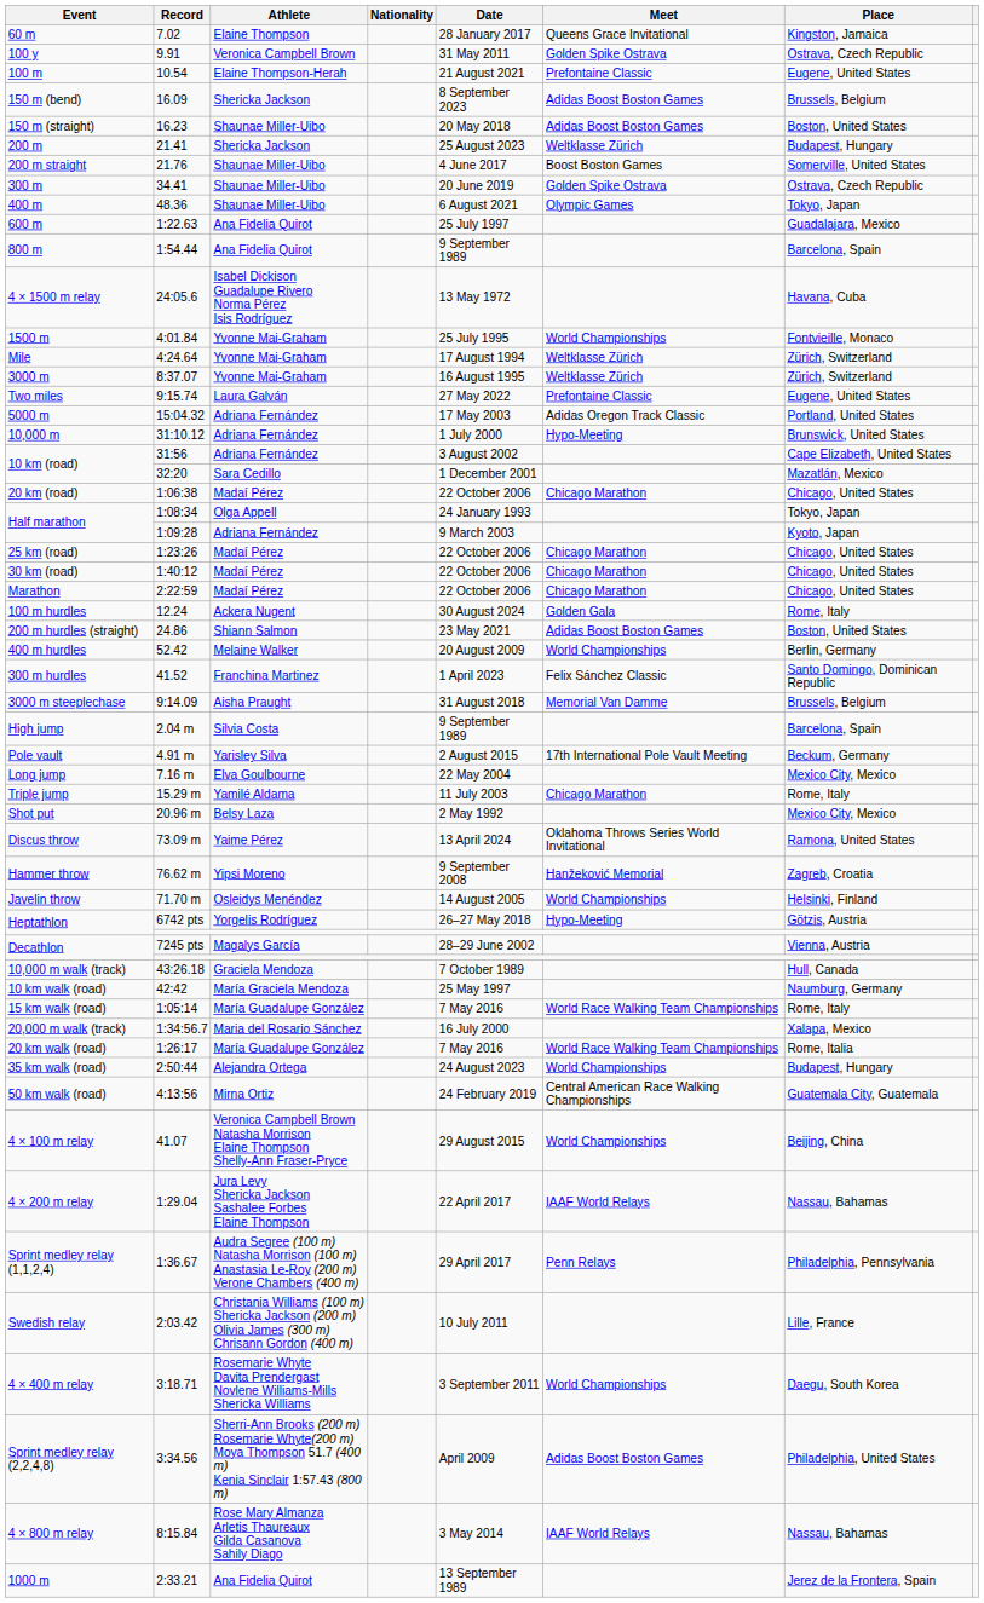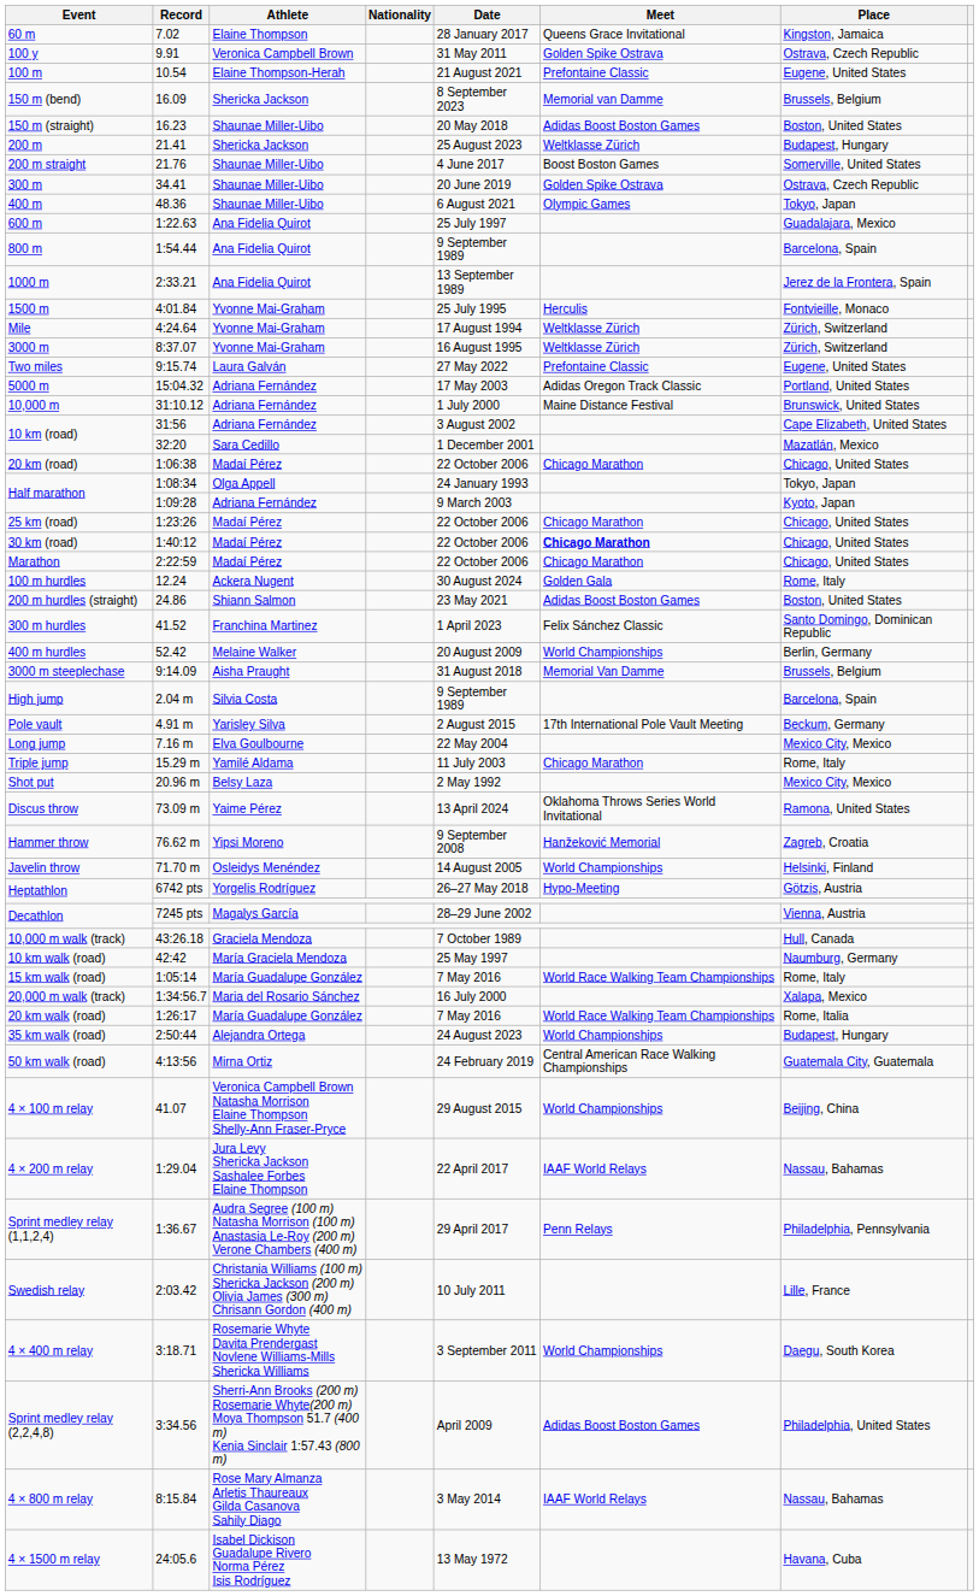150 m (bend) | Meet: Adidas Boost Boston Games -> Memorial van Damme
rows swapped: 1000 m <-> 4 × 1500 m relay
1500 m | Meet: World Championships -> Herculis
10,000 m | Meet: Hypo-Meeting -> Maine Distance Festival
30 km (road) | Meet: normal -> bold
rows swapped: 300 m hurdles <-> 400 m hurdles
